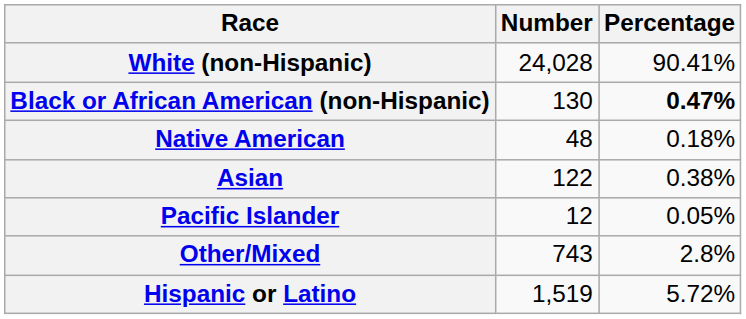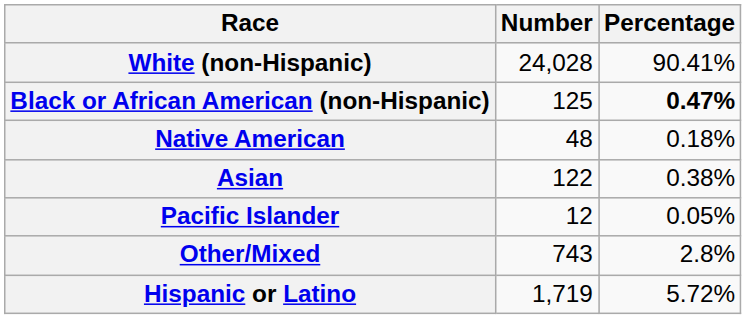Black or African American (non-Hispanic) | Number: 130 -> 125
Hispanic or Latino | Number: 1,519 -> 1,719
